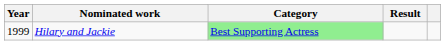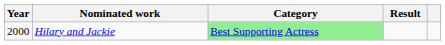Hilary and Jackie | Year: 1999 -> 2000
